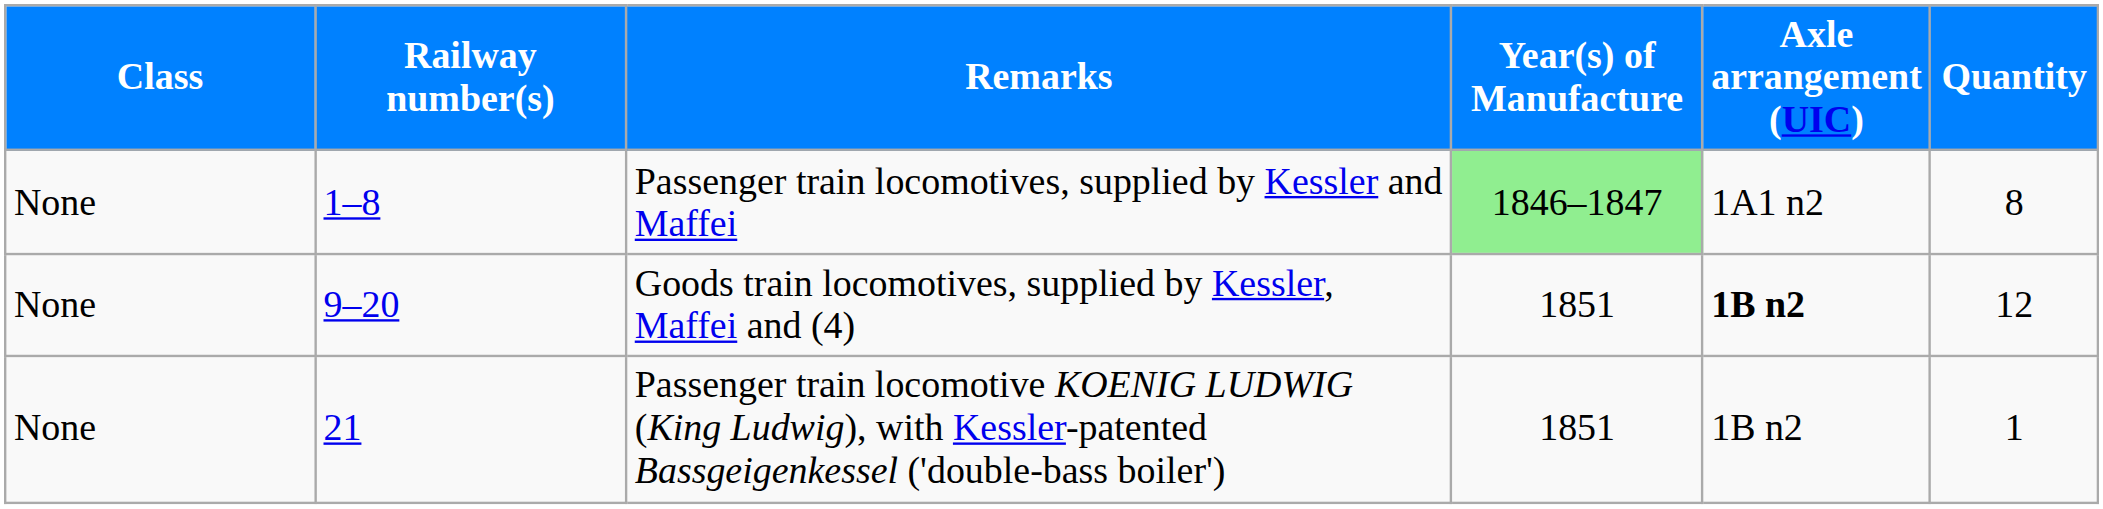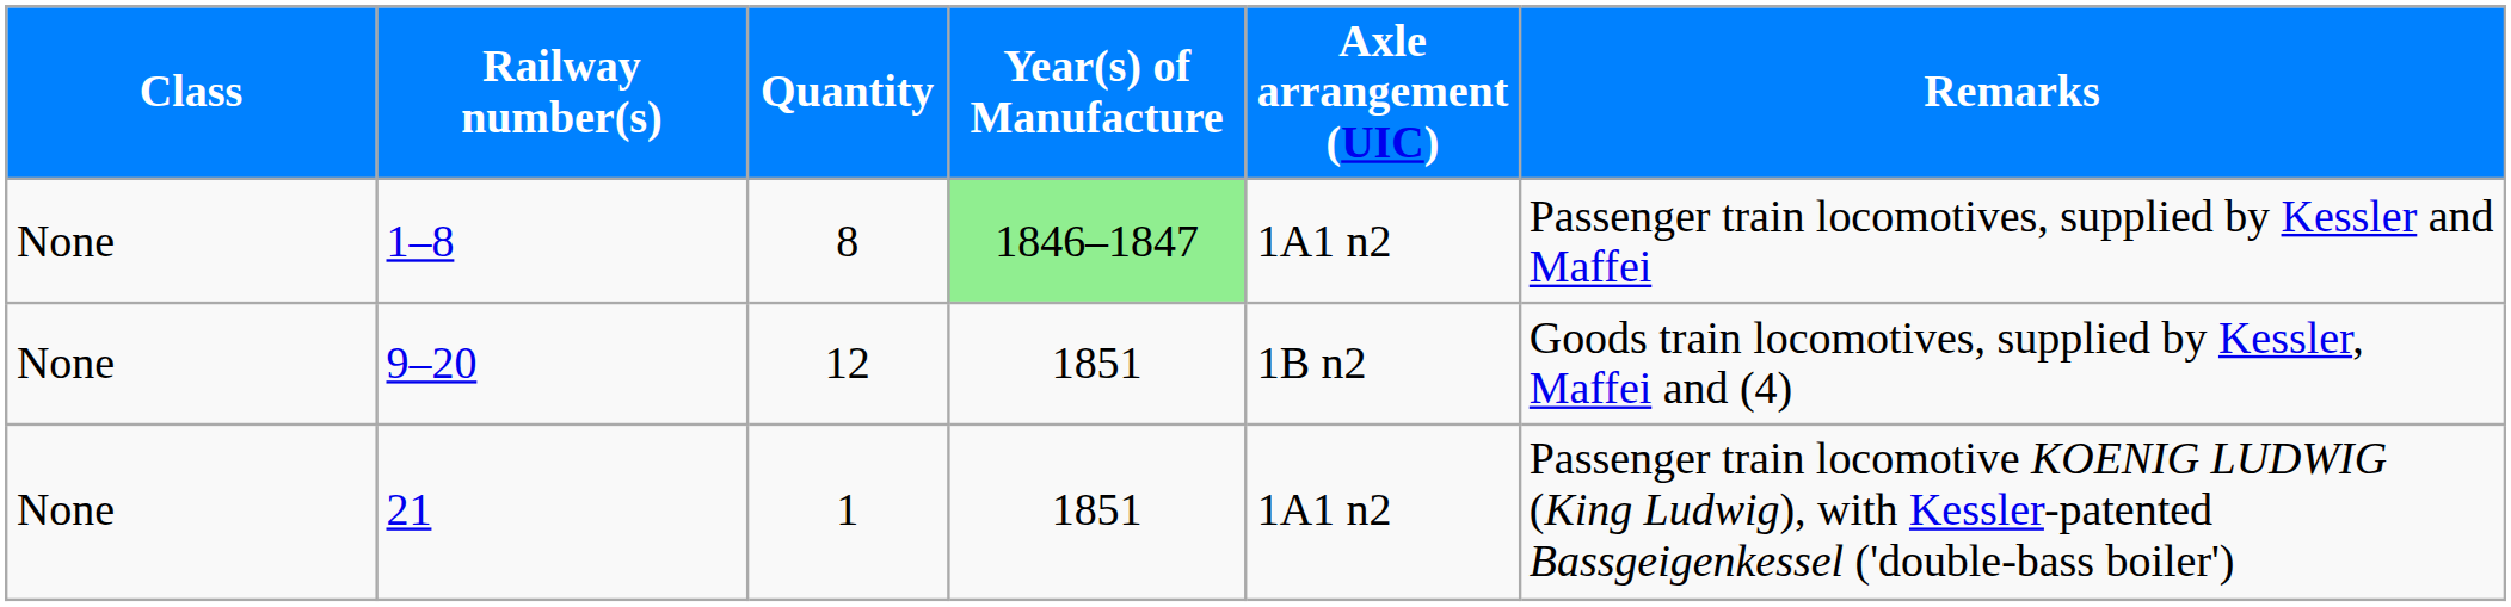columns swapped: Quantity <-> Remarks
9–20 | Axle arrangement (UIC): bold -> normal
21 | Axle arrangement (UIC): 1B n2 -> 1A1 n2
